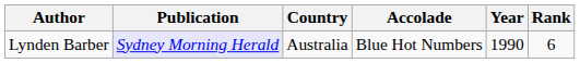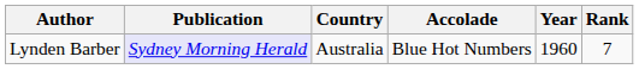Lynden Barber | Year: 1990 -> 1960
Lynden Barber | Rank: 6 -> 7
